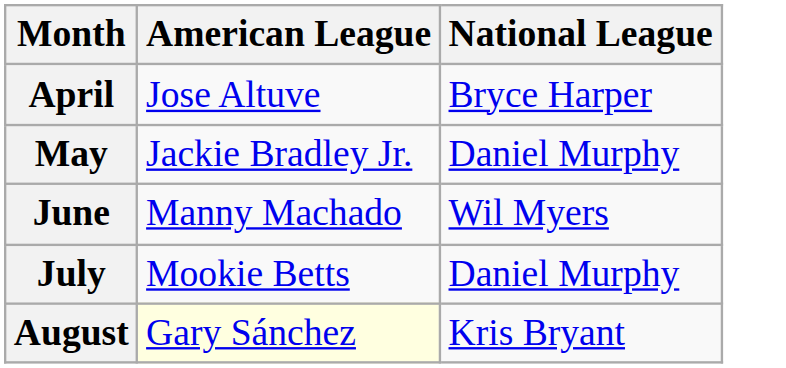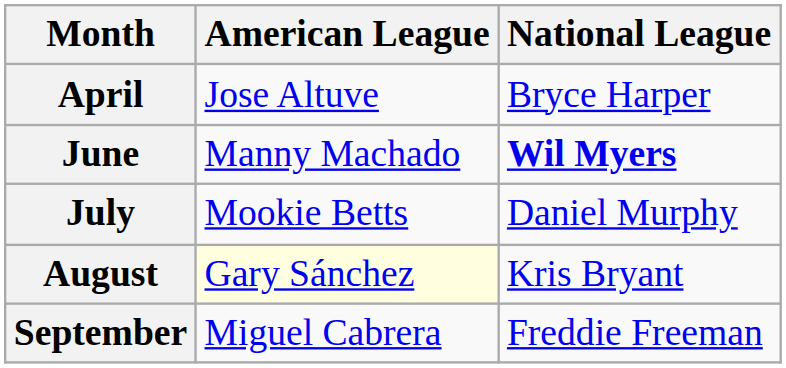- row: May | Jackie Bradley Jr. | Daniel Murphy
June | National League: normal -> bold
+ row: September | Miguel Cabrera | Freddie Freeman
